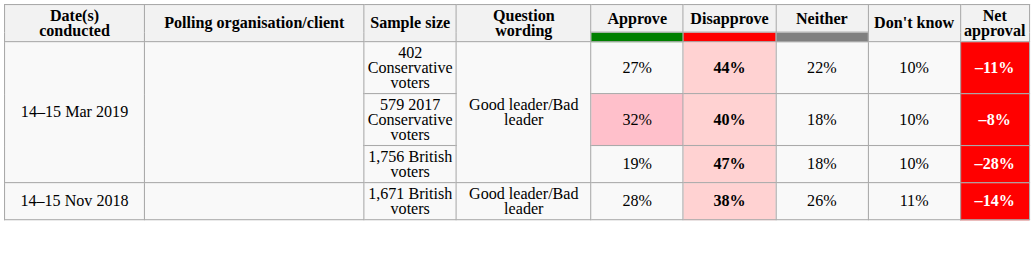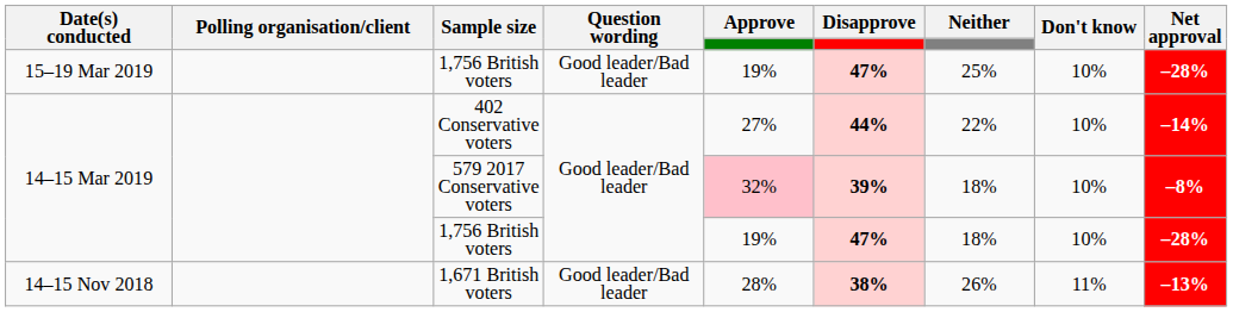+ row: 15–19 Mar 2019 | 1,756 British voters | Good leader/Bad leader | 19% | 47% | 25% | 10% | –28%
402 Conservative voters | Net approval: –11% -> –14%
579 2017 Conservative voters | Disapprove: 40% -> 39%
1,671 British voters | Net approval: –14% -> –13%
